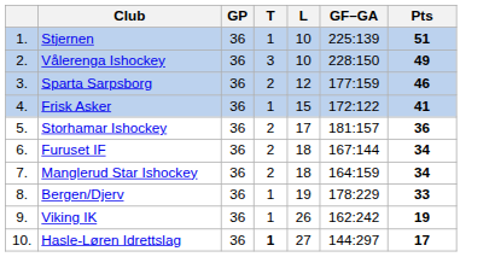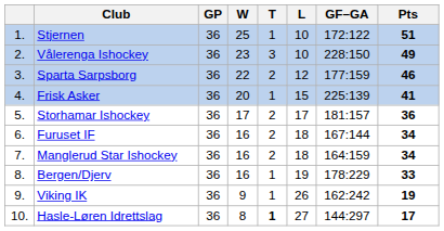+ column: W | 25 | 23 | 22 | 20 | 17 | 16 | 16 | 16 | 9 | 8
Stjernen | GF–GA: 225:139 -> 172:122
Frisk Asker | GF–GA: 172:122 -> 225:139
